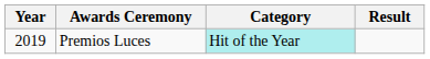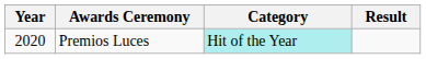Premios Luces | Year: 2019 -> 2020
